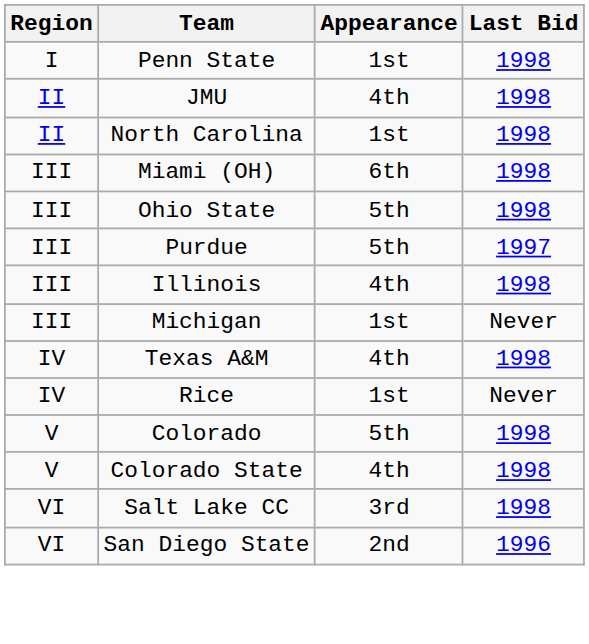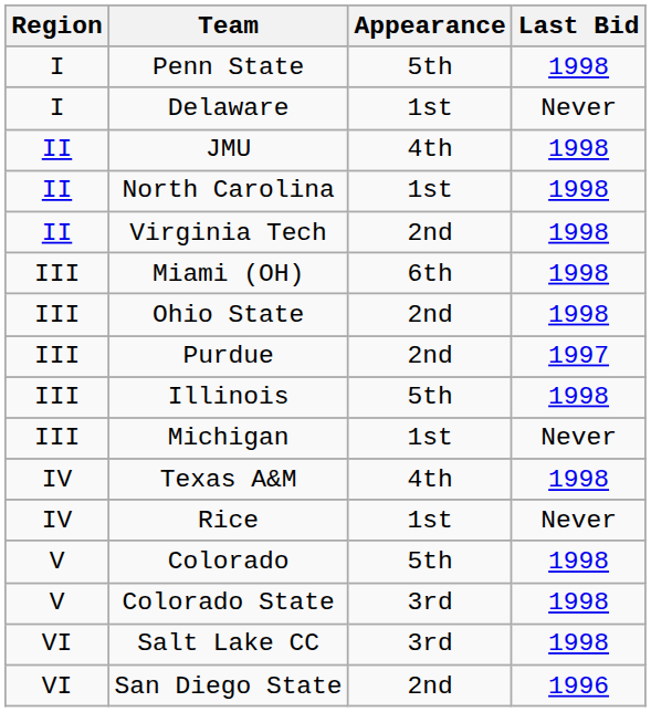Penn State | Appearance: 1st -> 5th
+ row: I | Delaware | 1st | Never
+ row: II | Virginia Tech | 2nd | 1998
Ohio State | Appearance: 5th -> 2nd
Purdue | Appearance: 5th -> 2nd
Illinois | Appearance: 4th -> 5th
Colorado State | Appearance: 4th -> 3rd
